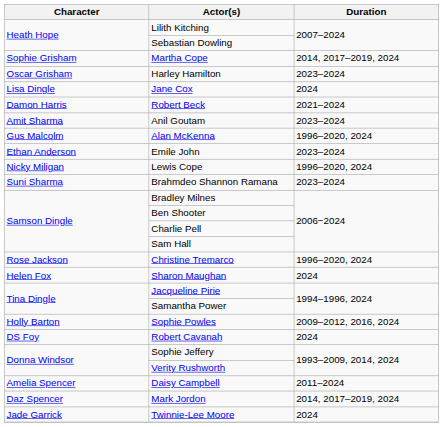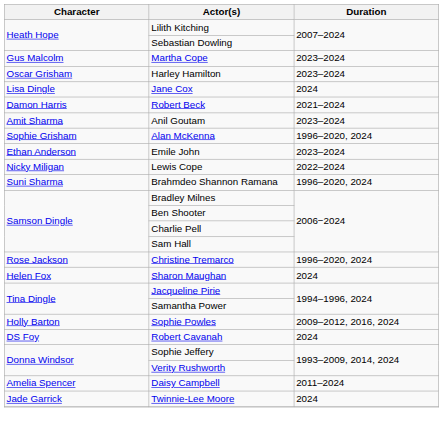Martha Cope | Character: Sophie Grisham -> Gus Malcolm
Martha Cope | Duration: 2014, 2017–2019, 2024 -> 2023–2024
Alan McKenna | Character: Gus Malcolm -> Sophie Grisham
Lewis Cope | Duration: 1996–2020, 2024 -> 2022–2024
Brahmdeo Shannon Ramana | Duration: 2023–2024 -> 1996–2020, 2024
- row: Daz Spencer | Mark Jordon | 2014, 2017–2019, 2024
